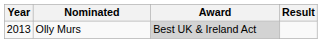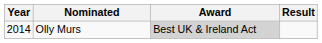Olly Murs | Year: 2013 -> 2014
